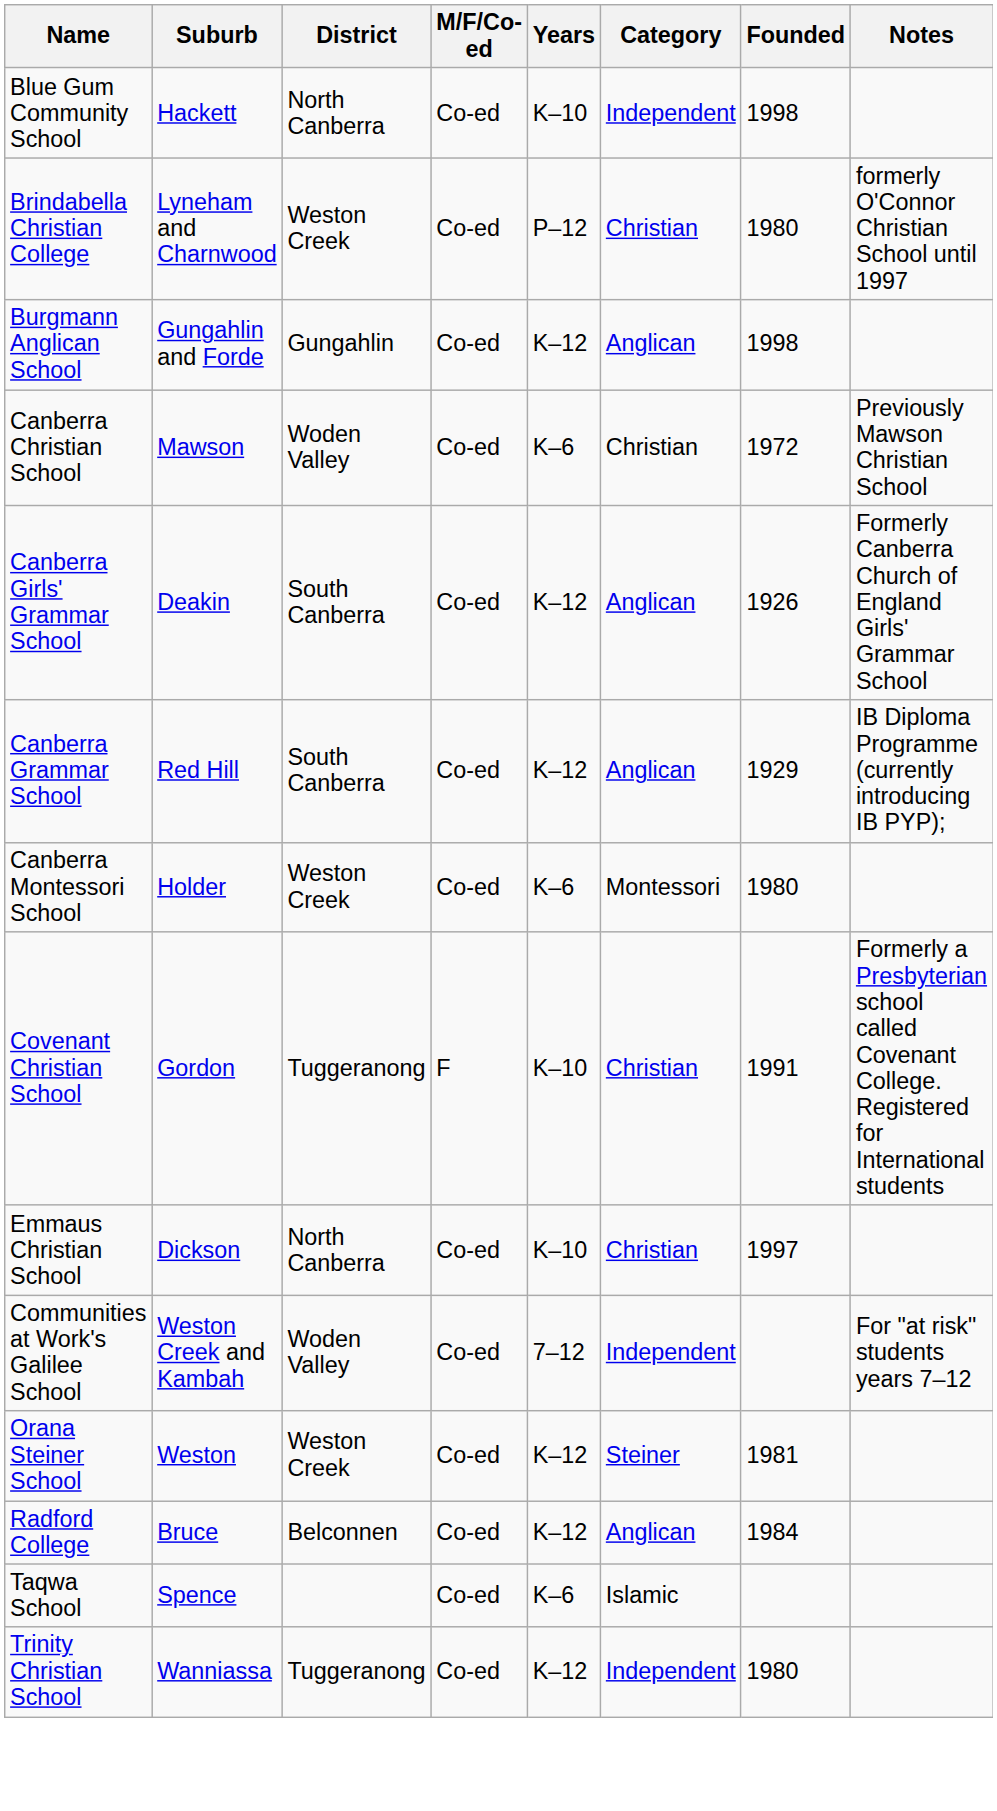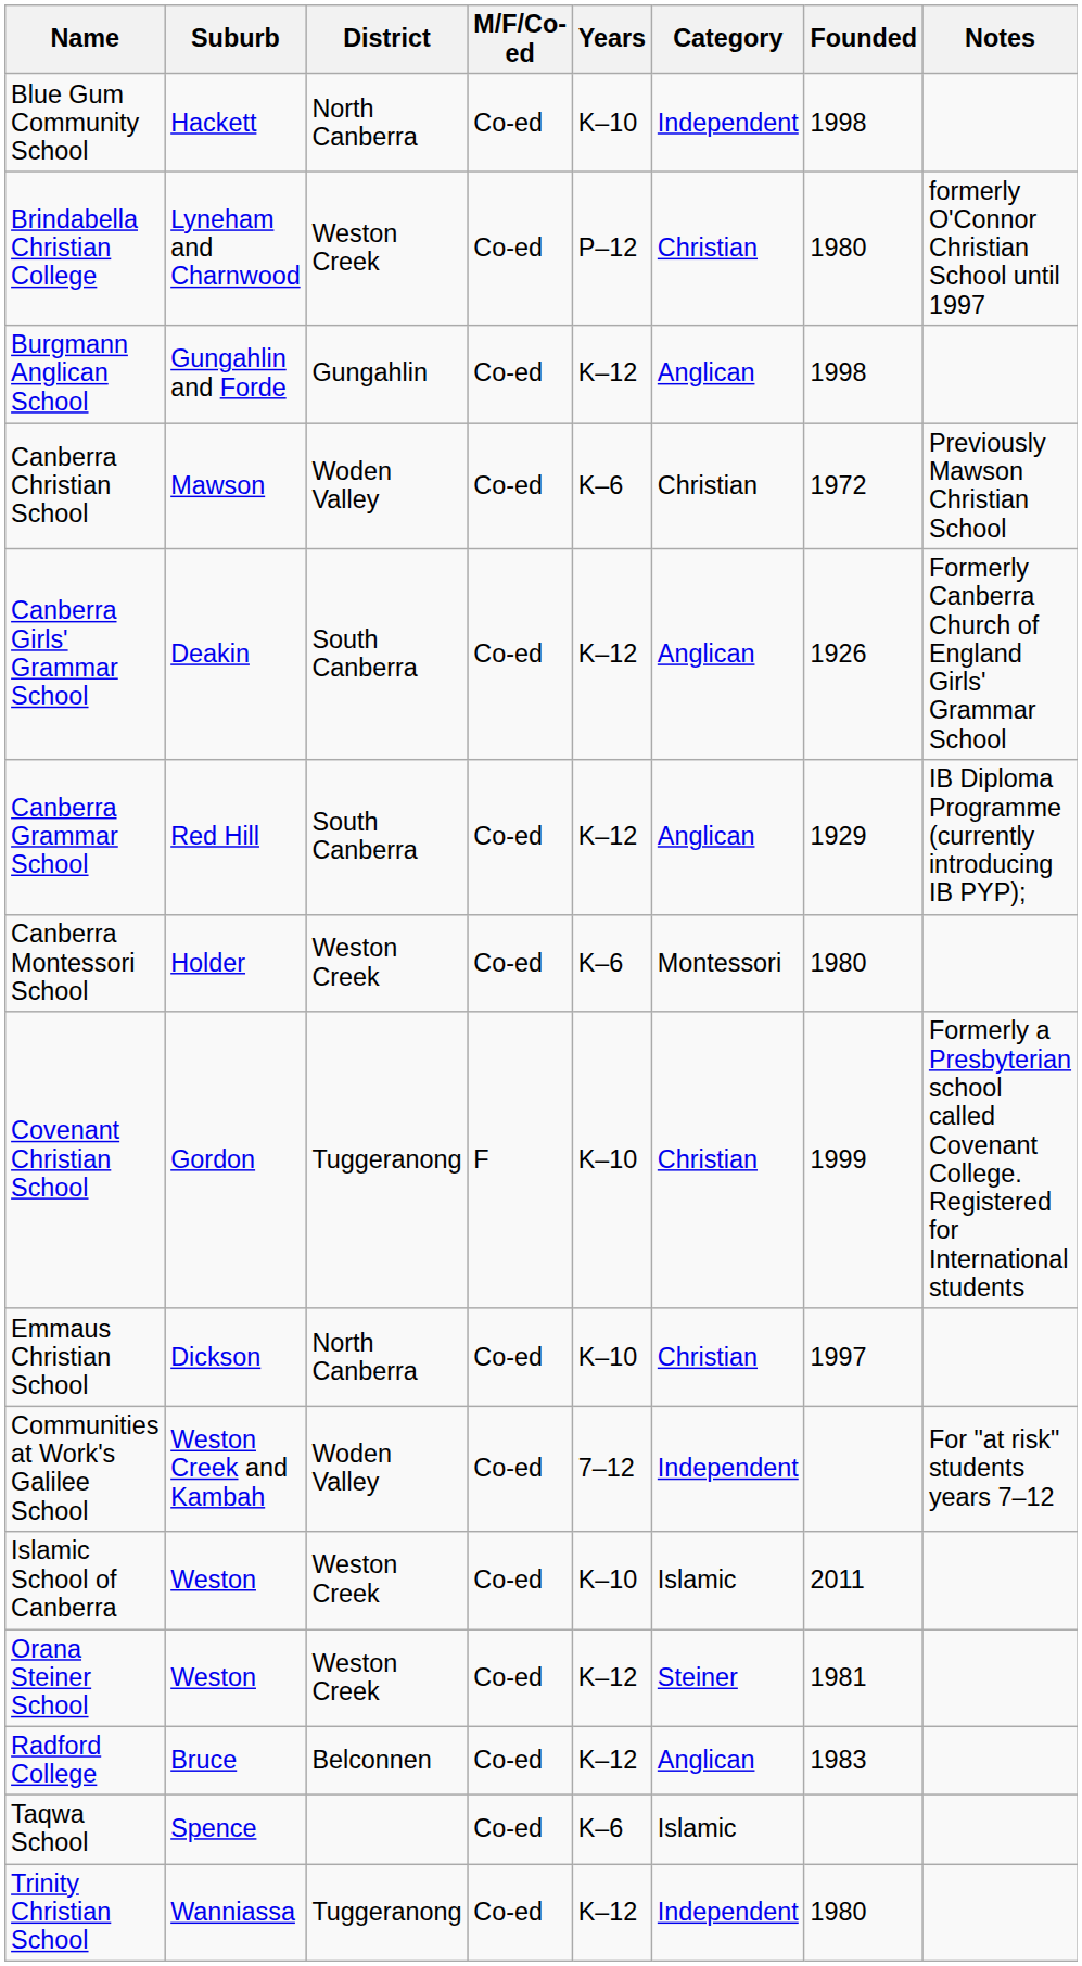Covenant Christian School | Founded: 1991 -> 1999
+ row: Islamic School of Canberra | Weston | Weston Creek | Co-ed | K–10 | Islamic | 2011
Radford College | Founded: 1984 -> 1983
